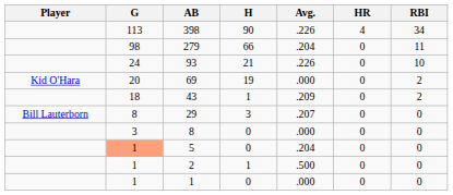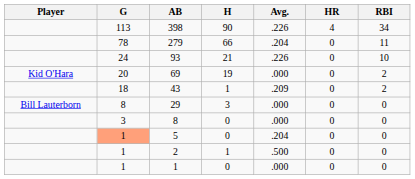279 | G: 98 -> 78
29 | Avg.: .207 -> .000
